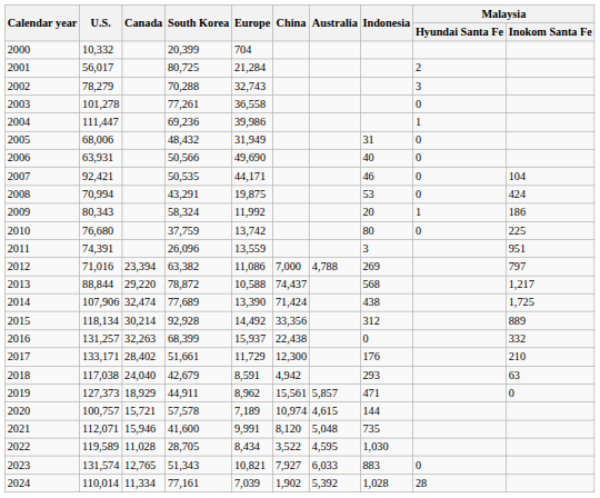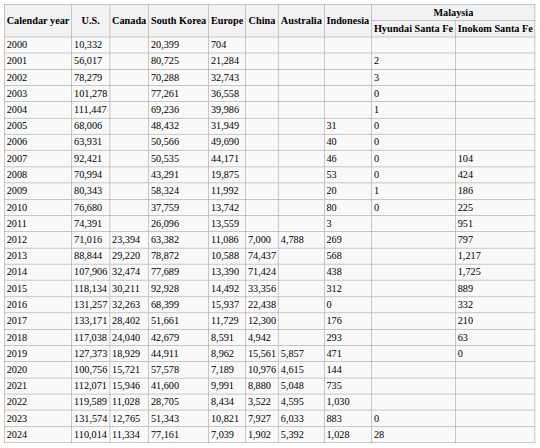2015 | Canada: 30,214 -> 30,211
2020 | U.S.: 100,757 -> 100,756
2020 | China: 10,974 -> 10,976
2021 | China: 8,120 -> 8,880
